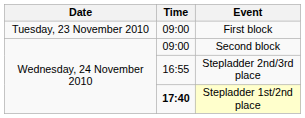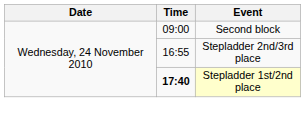- row: Tuesday, 23 November 2010 | 09:00 | First block
